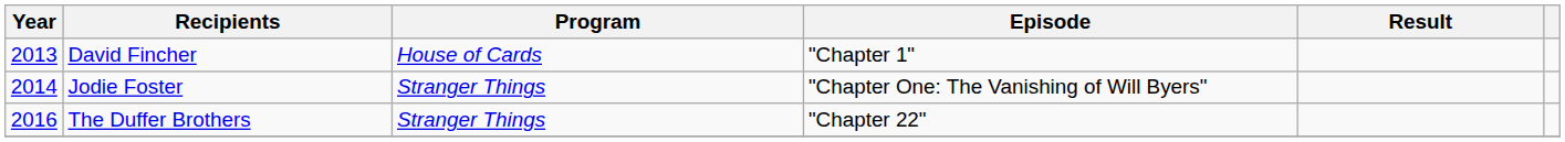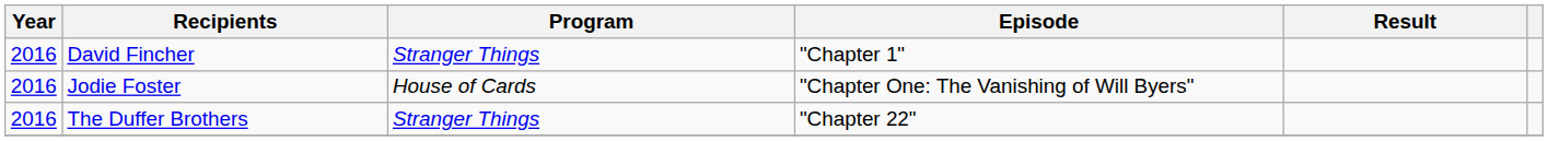David Fincher | Year: 2013 -> 2016
David Fincher | Program: House of Cards -> Stranger Things
Jodie Foster | Year: 2014 -> 2016
Jodie Foster | Program: Stranger Things -> House of Cards
